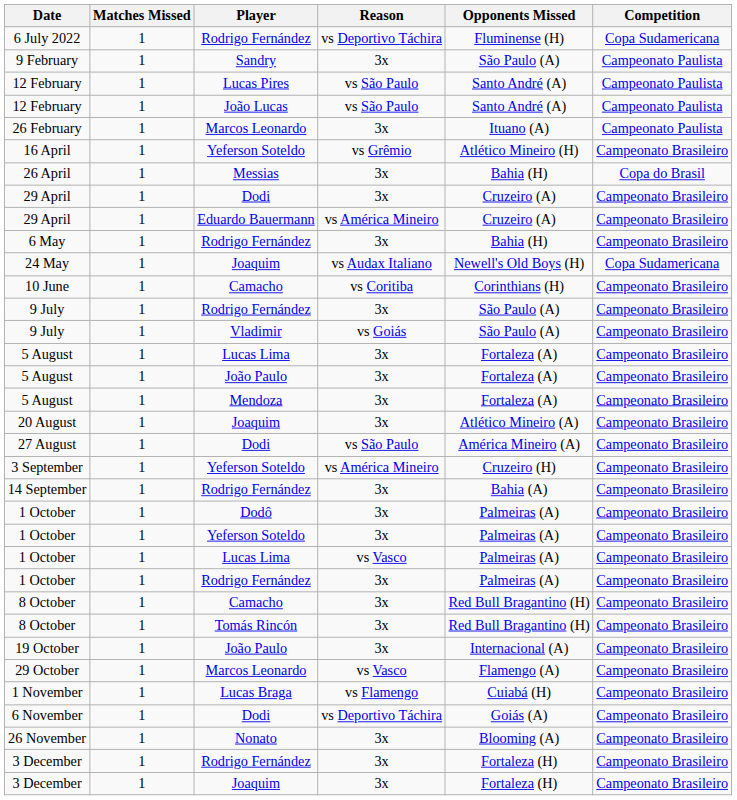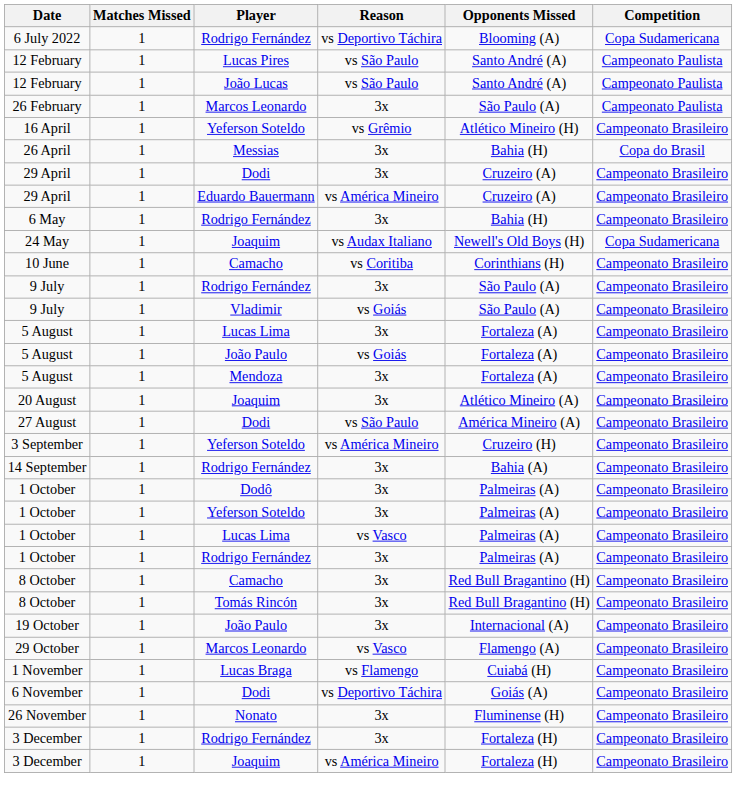6 July 2022 | Opponents Missed: Fluminense (H) -> Blooming (A)
- row: 9 February | 1 | Sandry | 3x | São Paulo (A) | Campeonato Paulista
26 February | Opponents Missed: Ituano (A) -> São Paulo (A)
5 August / João Paulo | Reason: 3x -> vs Goiás
26 November | Opponents Missed: Blooming (A) -> Fluminense (H)
3 December / Joaquim | Reason: 3x -> vs América Mineiro
